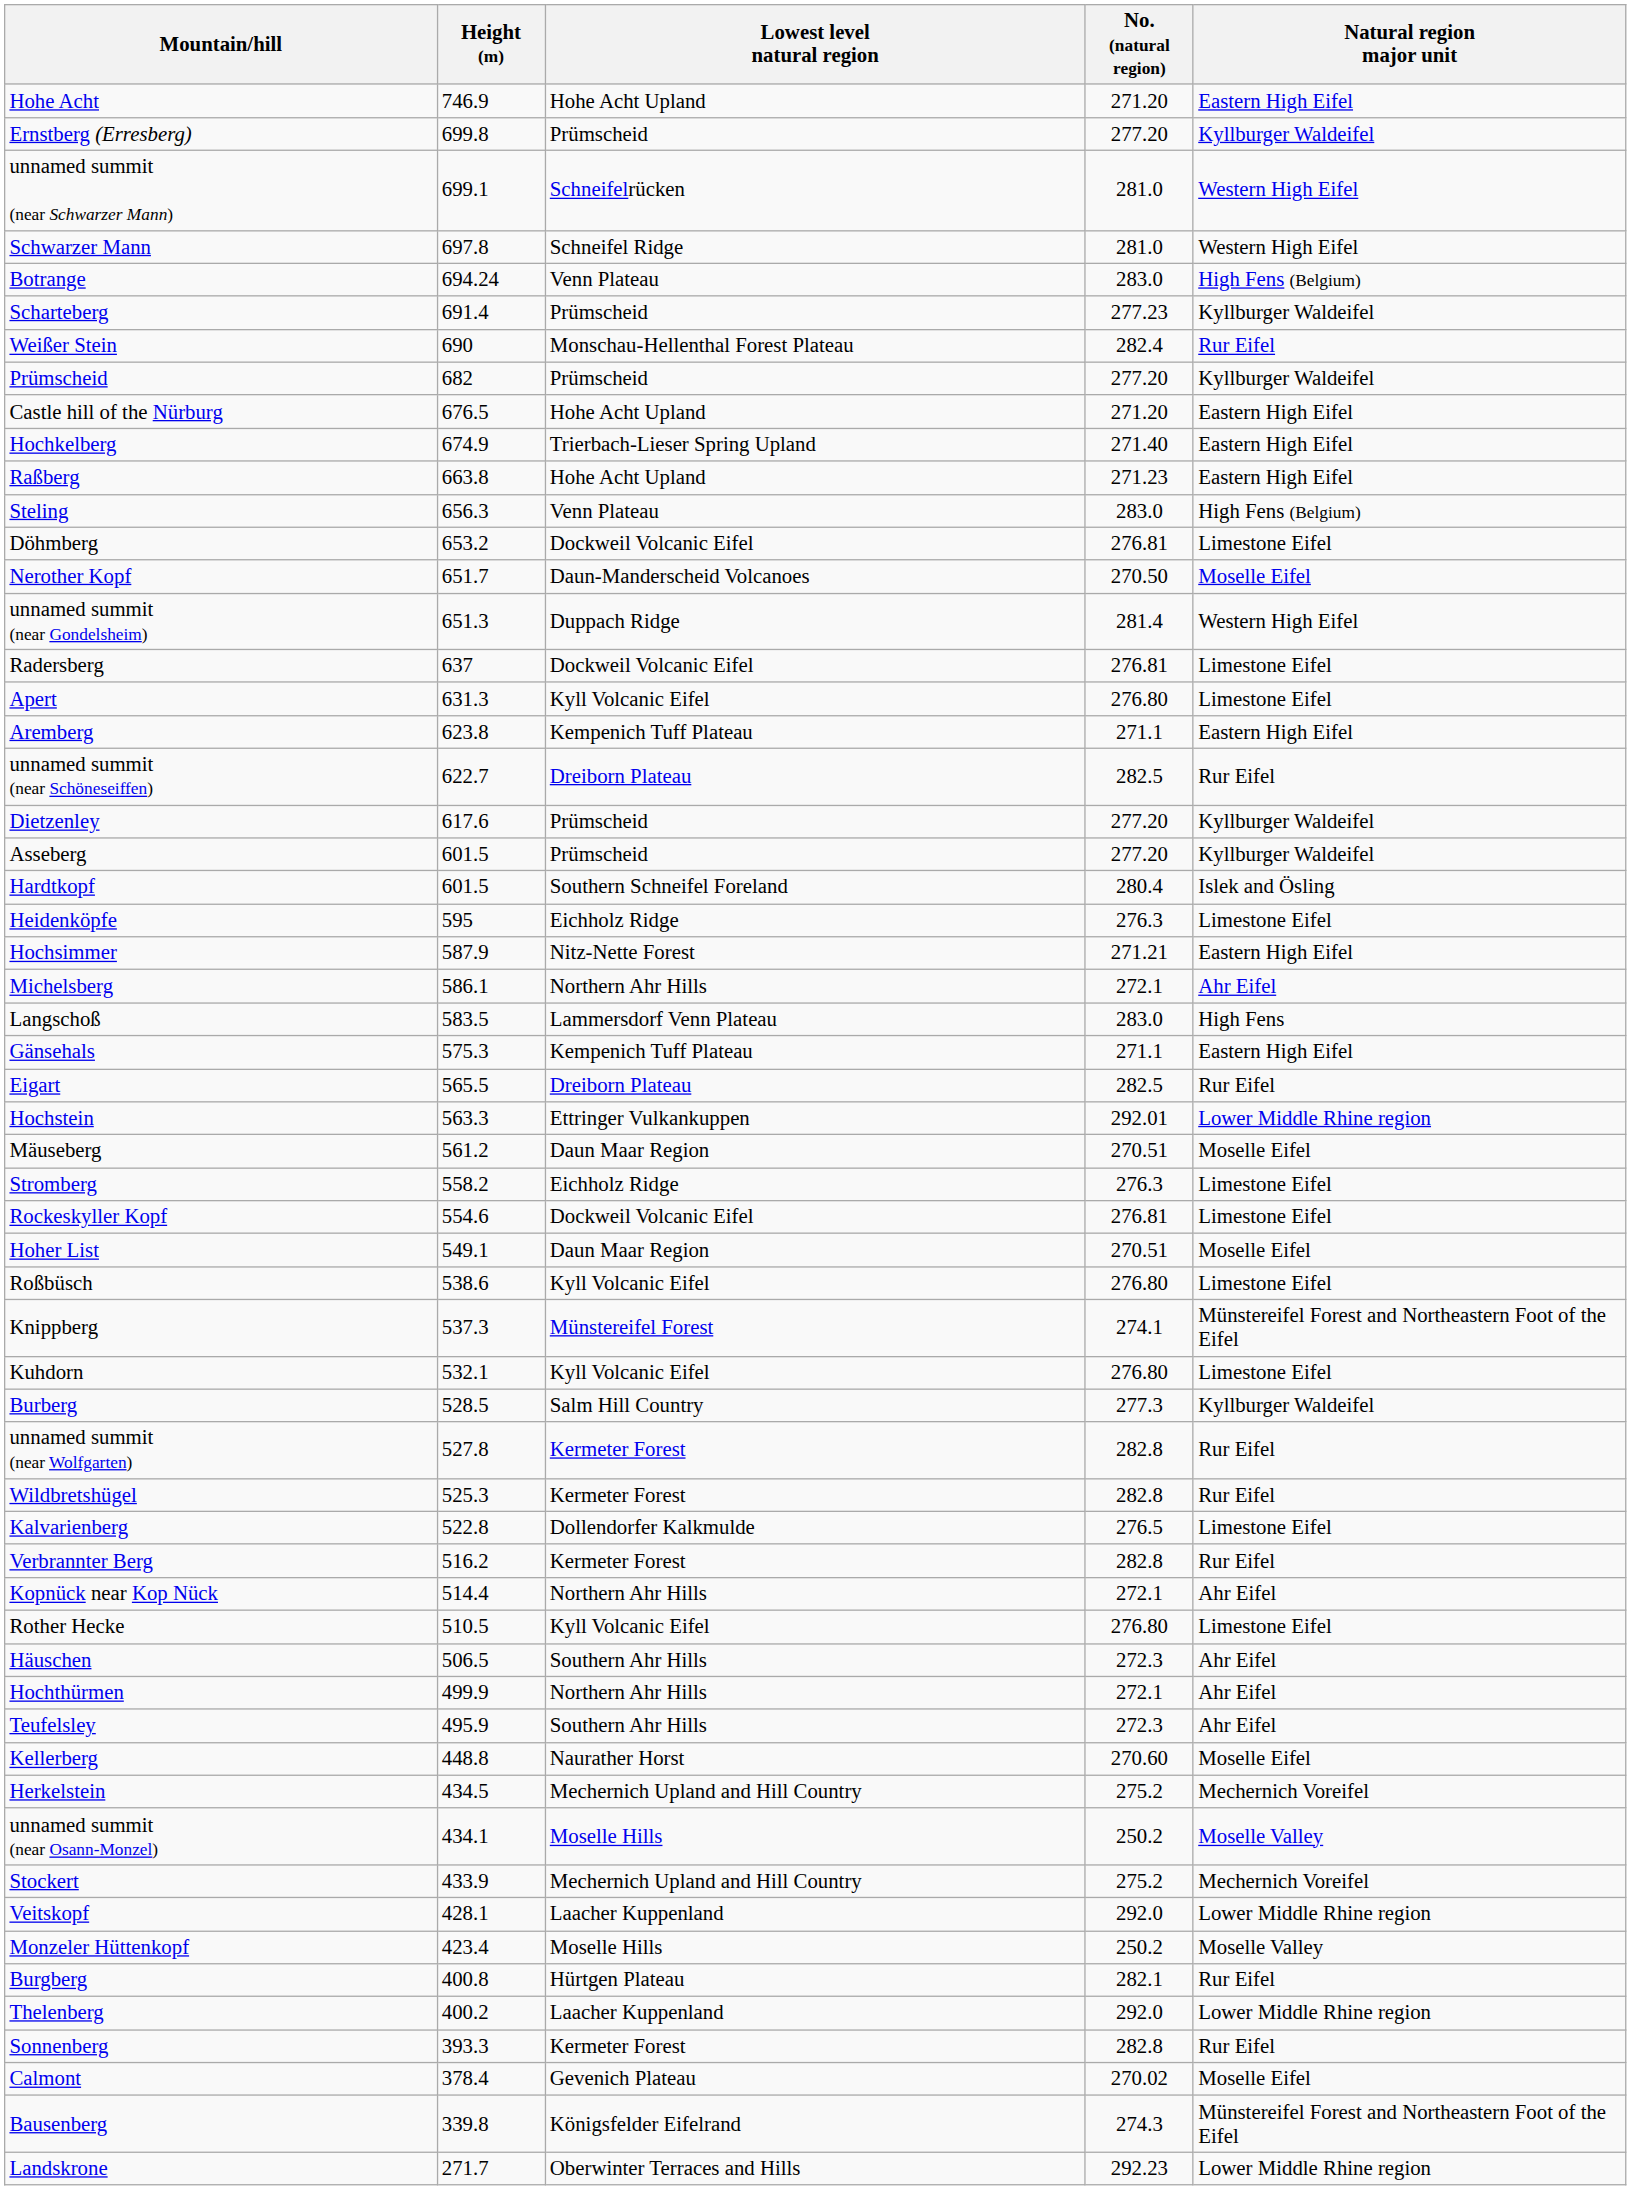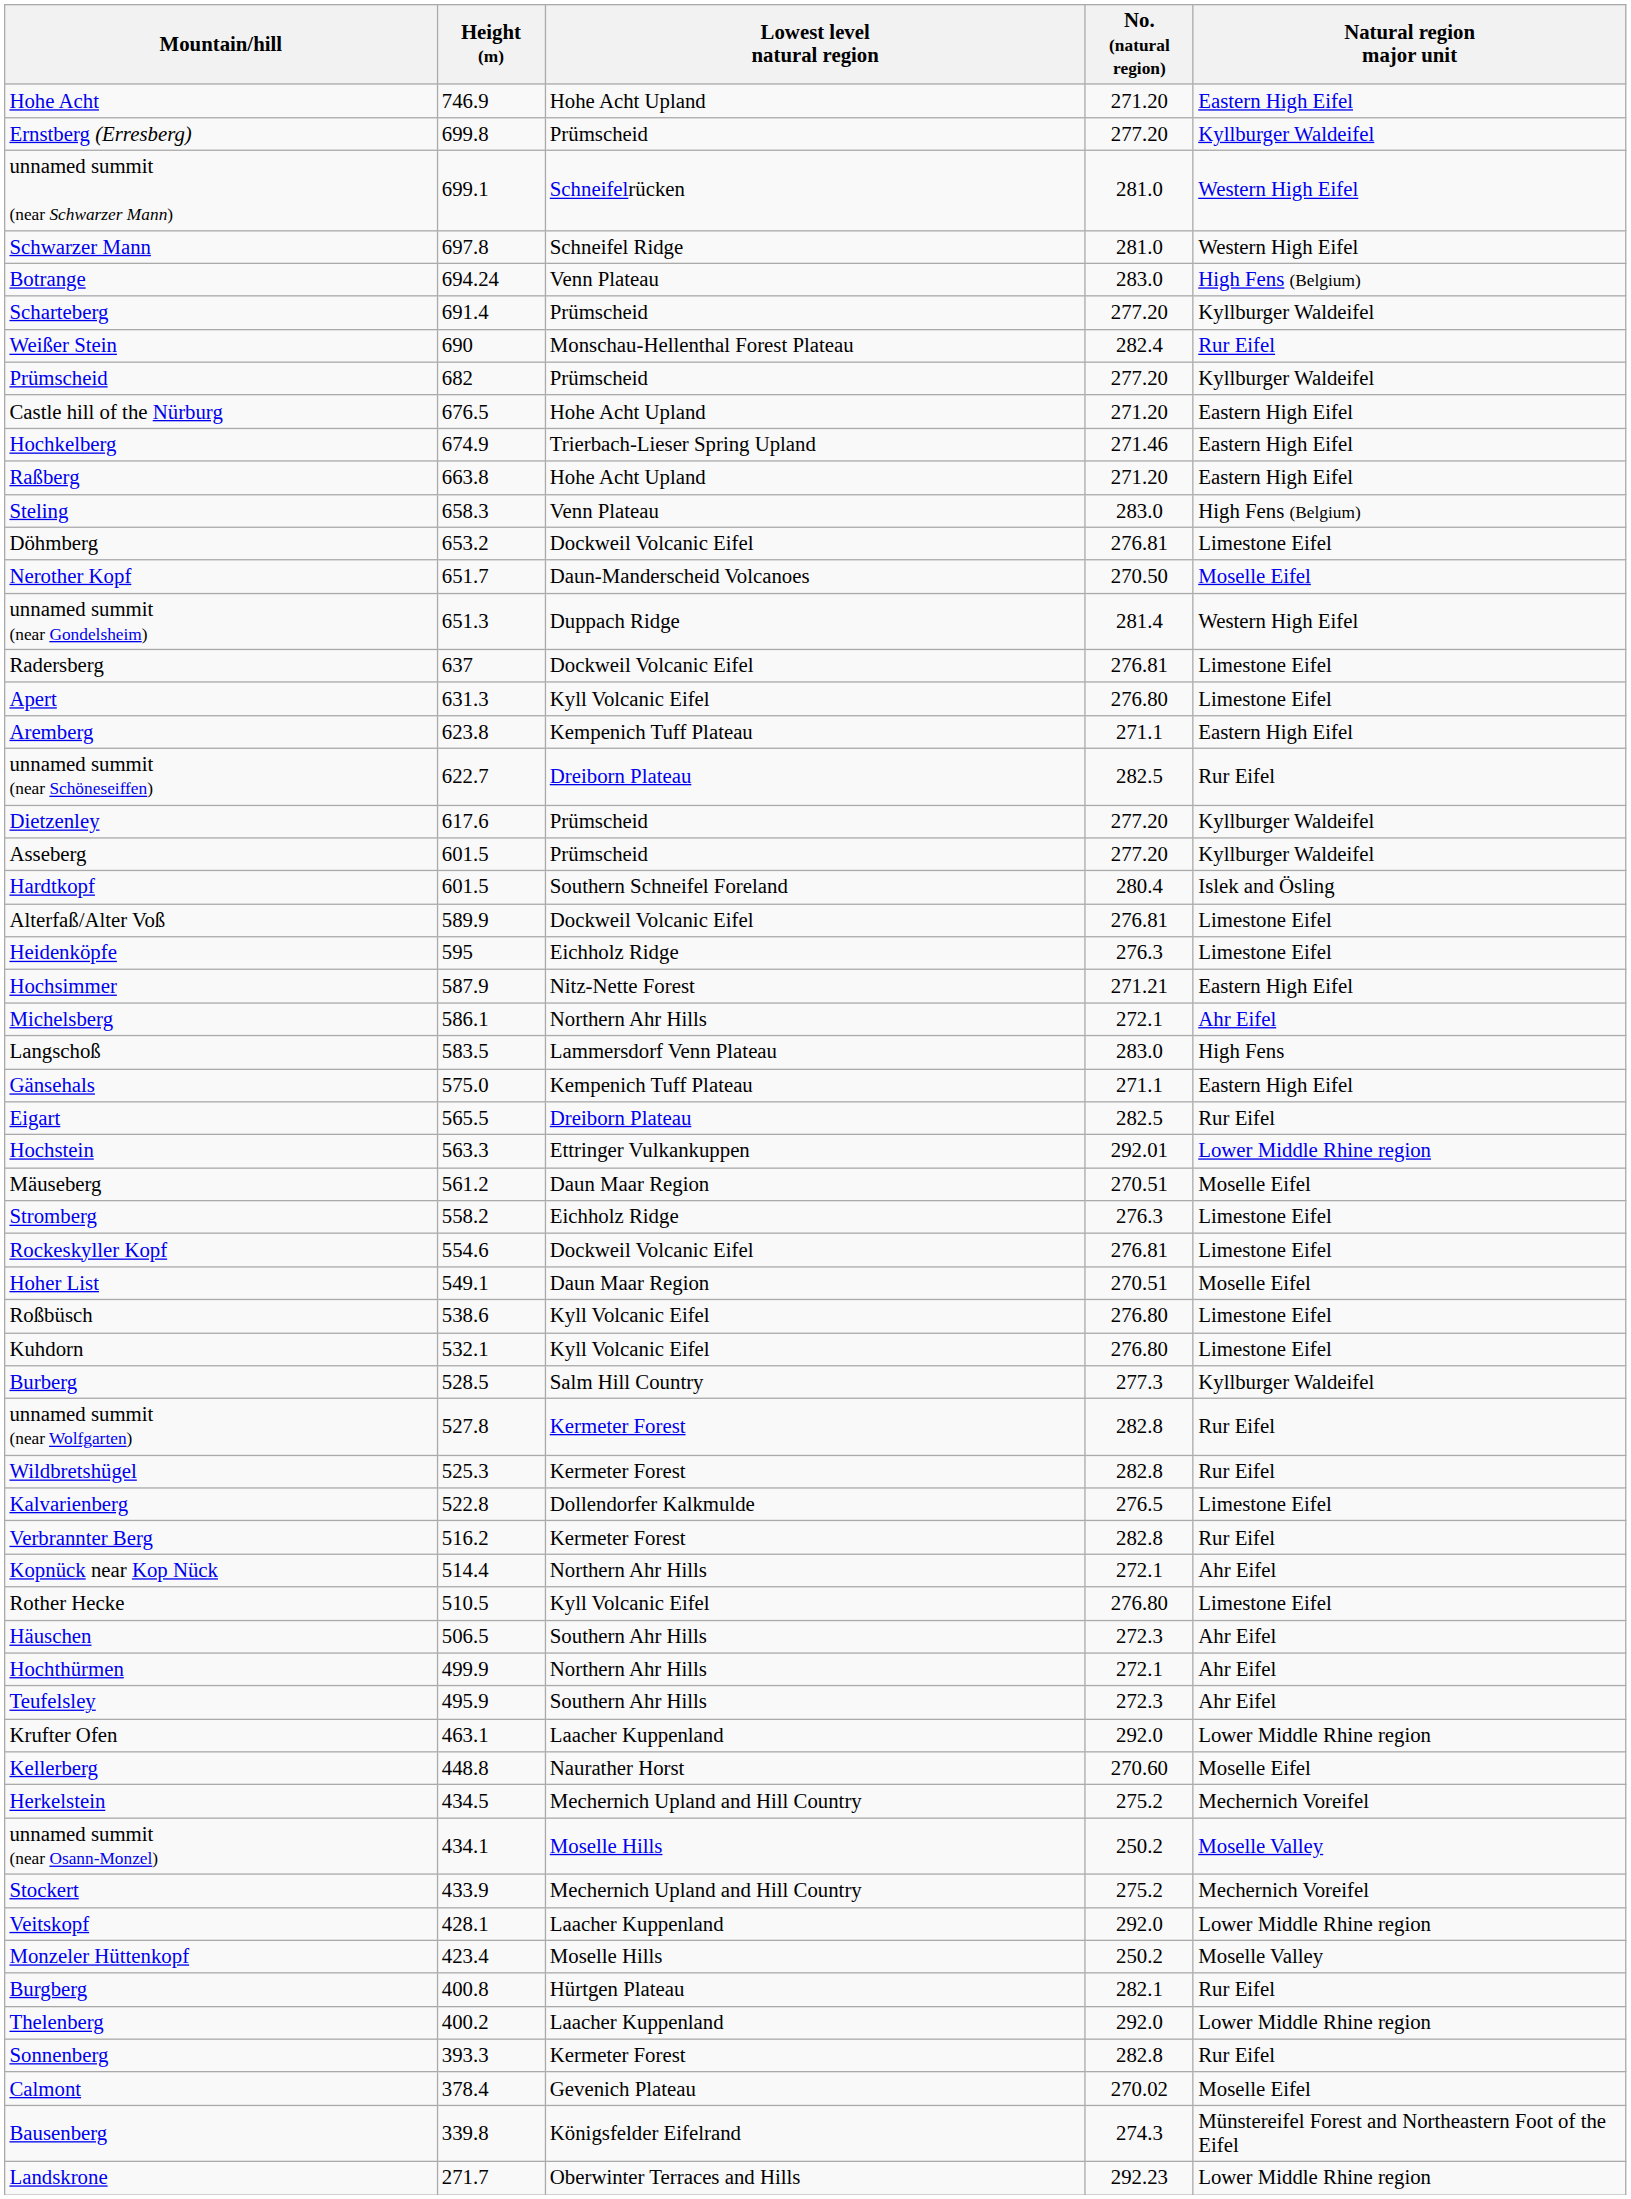Scharteberg | No. (natural region): 277.23 -> 277.20
Hochkelberg | No. (natural region): 271.40 -> 271.46
Raßberg | No. (natural region): 271.23 -> 271.20
Steling | Height (m): 656.3 -> 658.3
+ row: Alterfaß/Alter Voß | 589.9 | Dockweil Volcanic Eifel | 276.81 | Limestone Eifel
Gänsehals | Height (m): 575.3 -> 575.0
- row: Knippberg | 537.3 | Münstereifel Forest | 274.1 | Münstereifel Forest and Northeastern Foot of the Eifel
+ row: Krufter Ofen | 463.1 | Laacher Kuppenland | 292.0 | Lower Middle Rhine region
